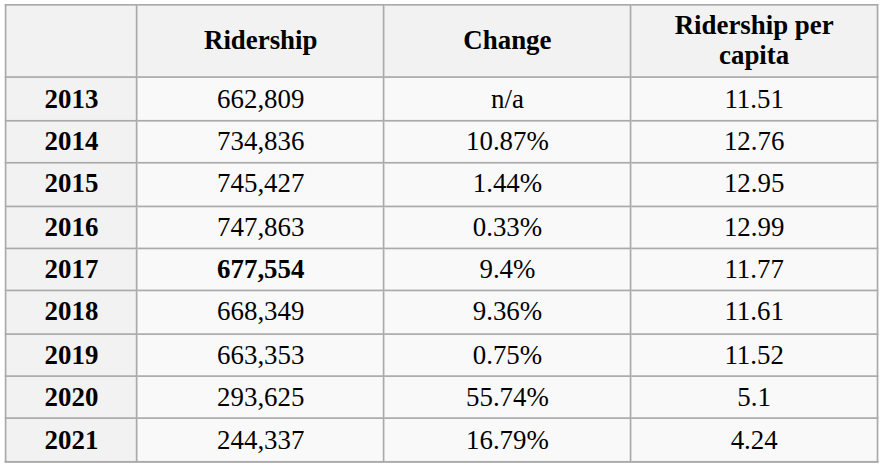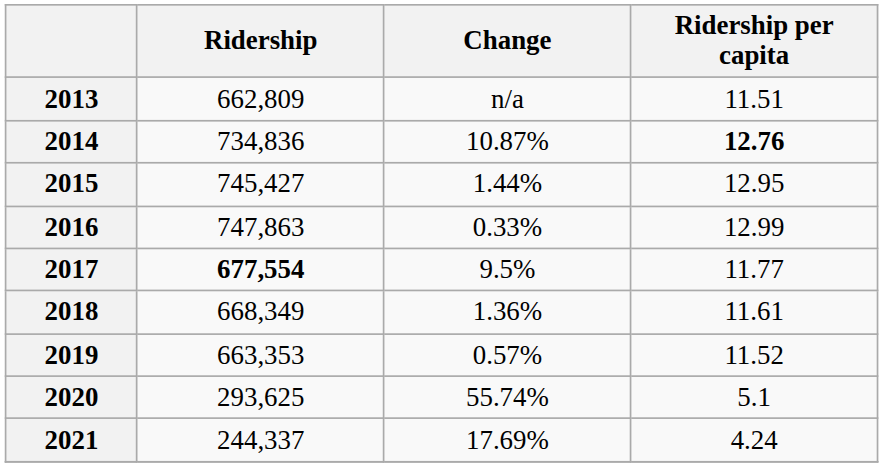2014 | Ridership per capita: normal -> bold
2017 | Change: 9.4% -> 9.5%
2018 | Change: 9.36% -> 1.36%
2019 | Change: 0.75% -> 0.57%
2021 | Change: 16.79% -> 17.69%
